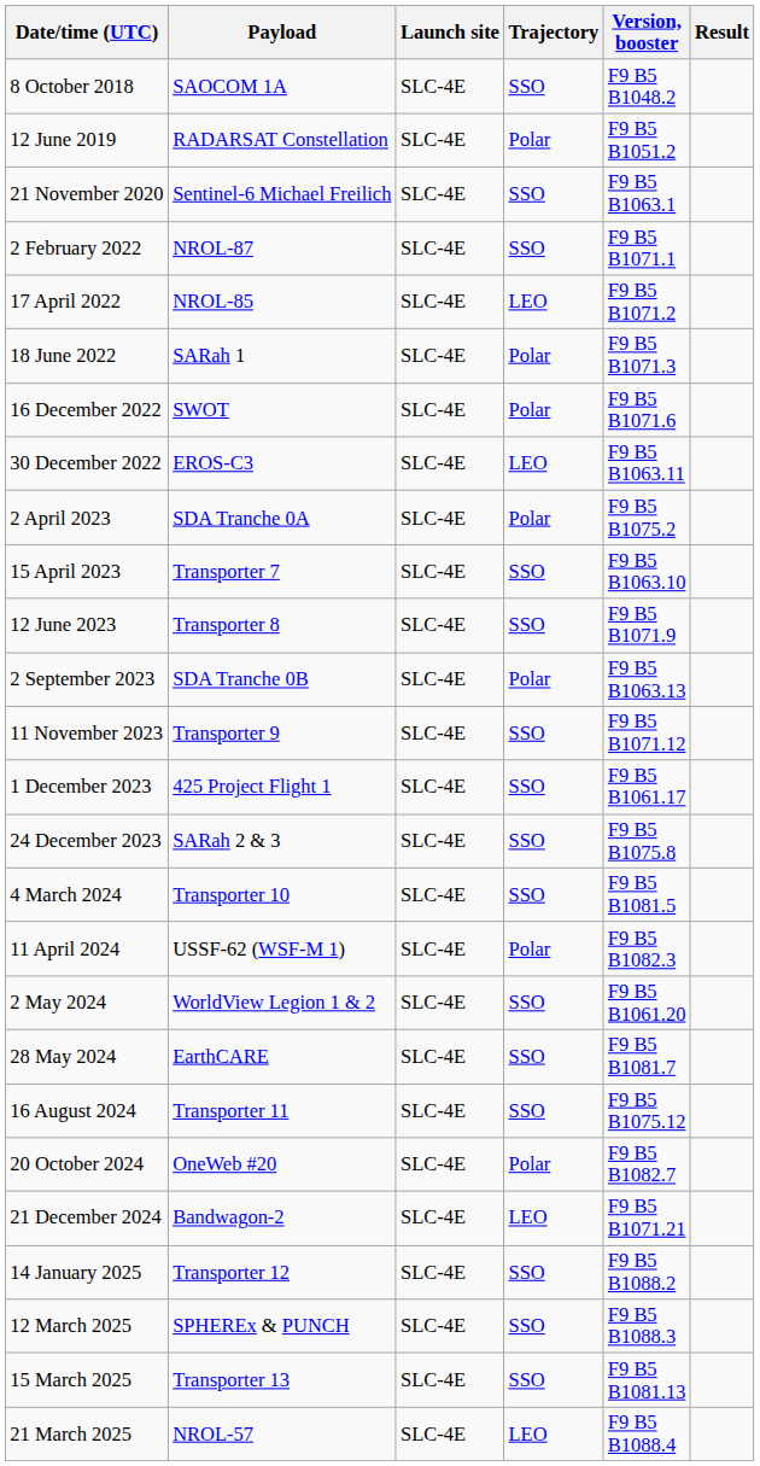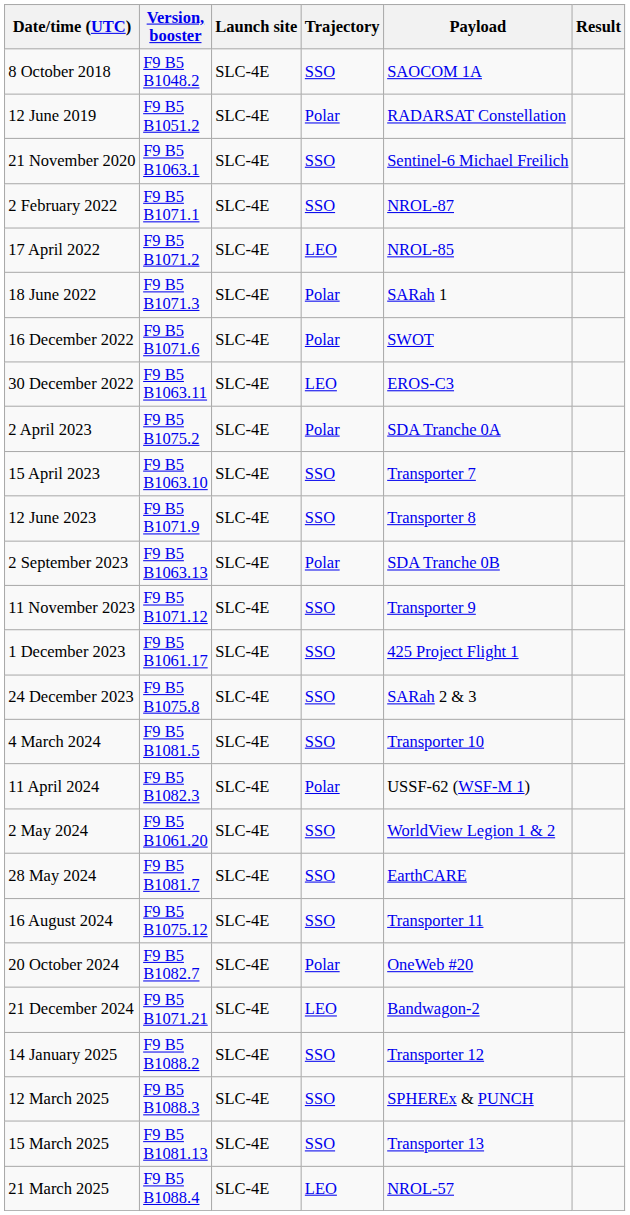columns swapped: Version, booster <-> Payload
